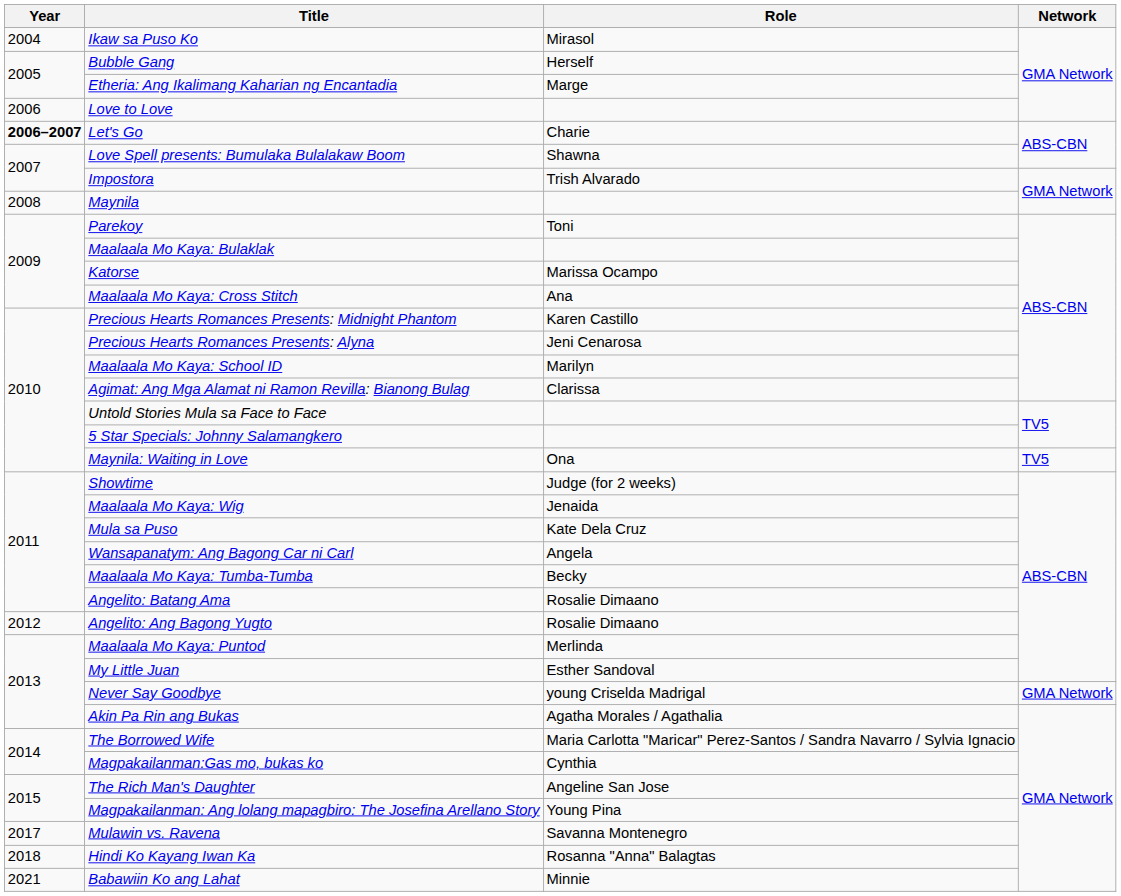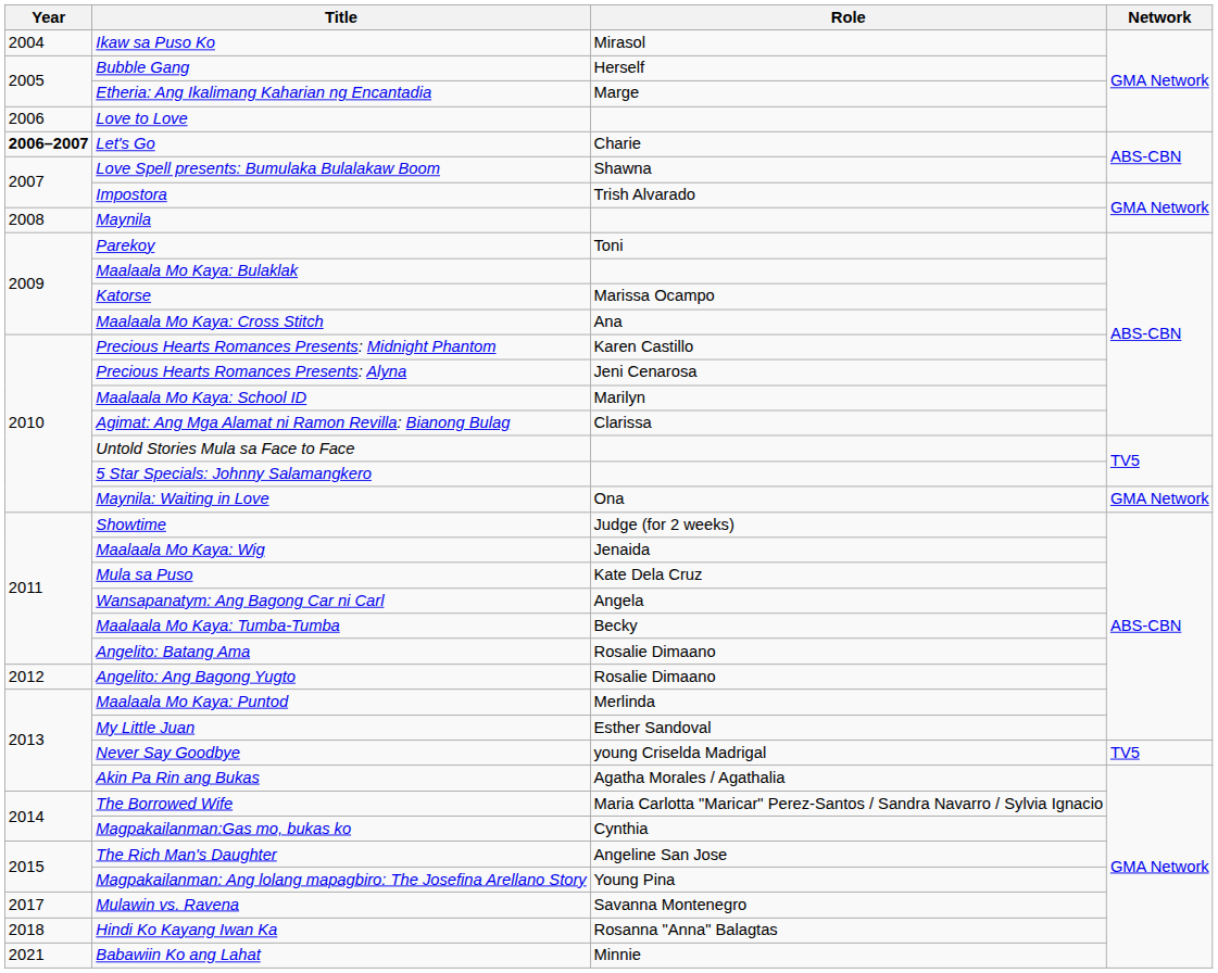Maynila: Waiting in Love | Network: TV5 -> GMA Network
Never Say Goodbye | Network: GMA Network -> TV5
